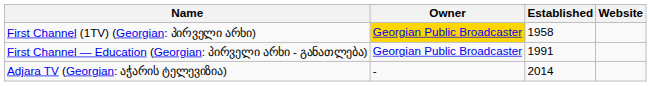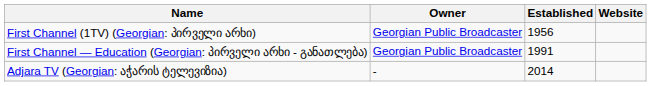First Channel (1TV) (Georgian: პირველი არხი) | Owner: gold background -> no background
First Channel (1TV) (Georgian: პირველი არხი) | Established: 1958 -> 1956
